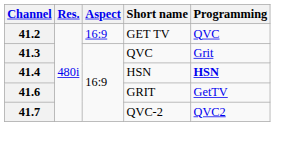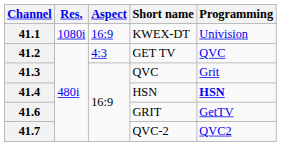+ row: 41.1 | 1080i | 16:9 | KWEX-DT | Univision
41.2 | Aspect: 16:9 -> 4:3
